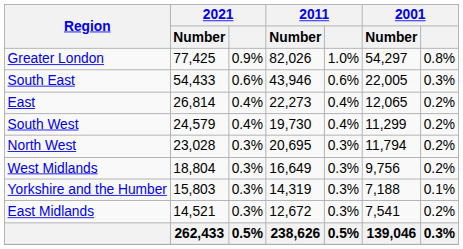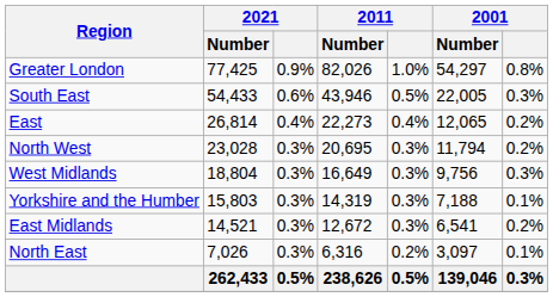South East | 2011: 0.6% -> 0.5%
- row: South West | 24,579 | 0.4% | 19,730 | 0.4% | 11,299 | 0.2%
West Midlands | 2001: 0.2% -> 0.3%
East Midlands | 2001 / Number: 7,541 -> 6,541
+ row: North East | 7,026 | 0.3% | 6,316 | 0.2% | 3,097 | 0.1%
